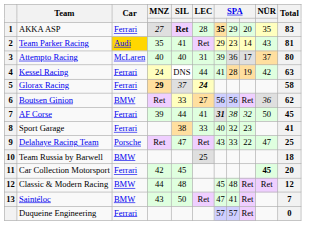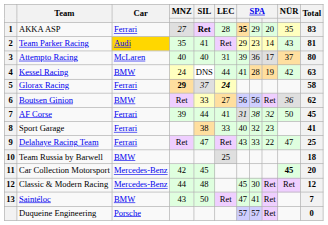Kessel Racing | Car: Ferrari -> BMW
AF Corse | column 7: bold -> normal
Delahaye Racing Team | Car: Porsche -> Ferrari
Car Collection Motorsport | Car: Ferrari -> Mercedes-Benz
Classic & Modern Racing | Car: BMW -> Mercedes-Benz
Classic & Modern Racing | column 8: 48 -> 30
Duqueine Engineering | Car: Ferrari -> Porsche
